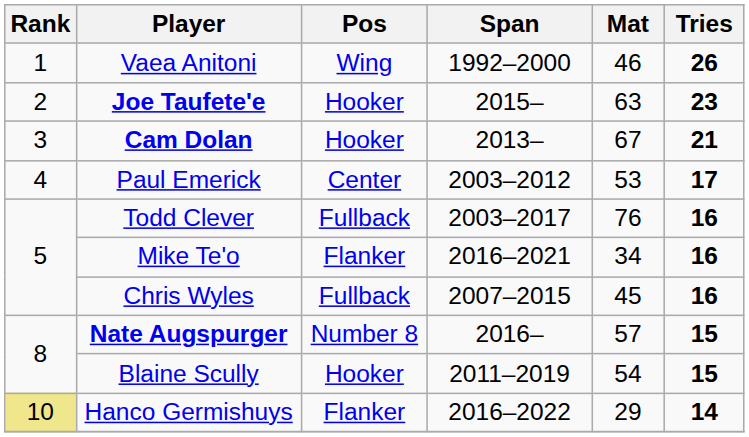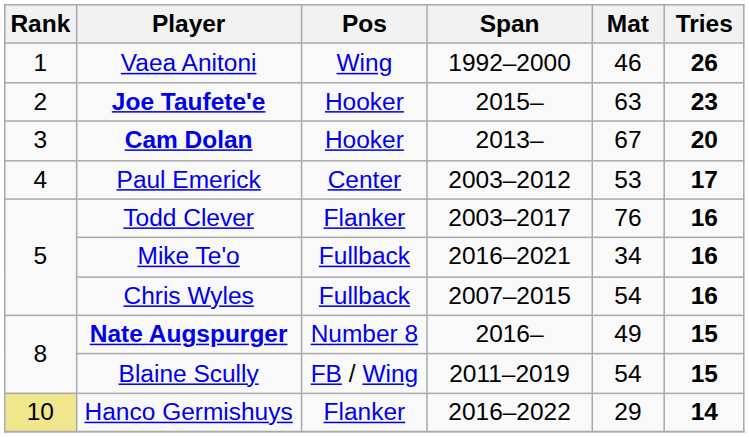Cam Dolan | Tries: 21 -> 20
Todd Clever | Pos: Fullback -> Flanker
Mike Te'o | Pos: Flanker -> Fullback
Chris Wyles | Mat: 45 -> 54
Nate Augspurger | Mat: 57 -> 49
Blaine Scully | Pos: Hooker -> FB / Wing
